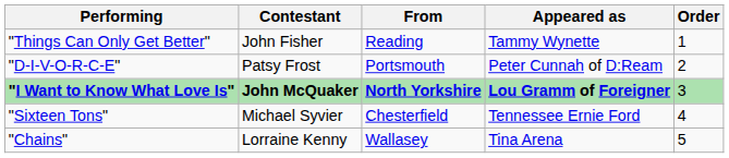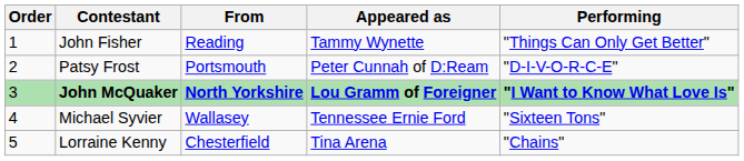columns swapped: Order <-> Performing
Michael Syvier | From: Chesterfield -> Wallasey
Lorraine Kenny | From: Wallasey -> Chesterfield
